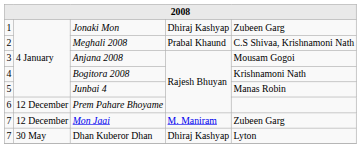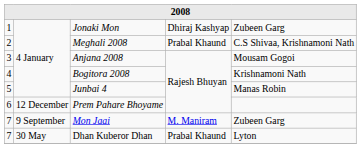Mon Jaai | column 2: 12 December -> 9 September
Dhan Kuberor Dhan | column 4: Dhiraj Kashyap -> Prabal Khaund
